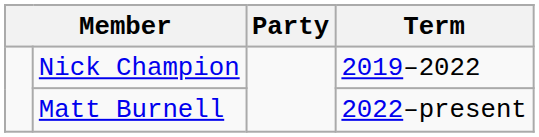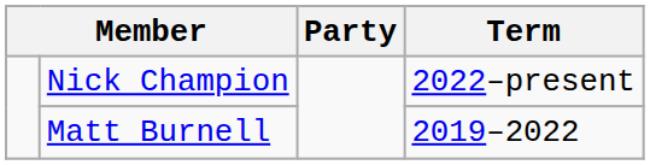Nick Champion | Term: 2019–2022 -> 2022–present
Matt Burnell | Term: 2022–present -> 2019–2022
